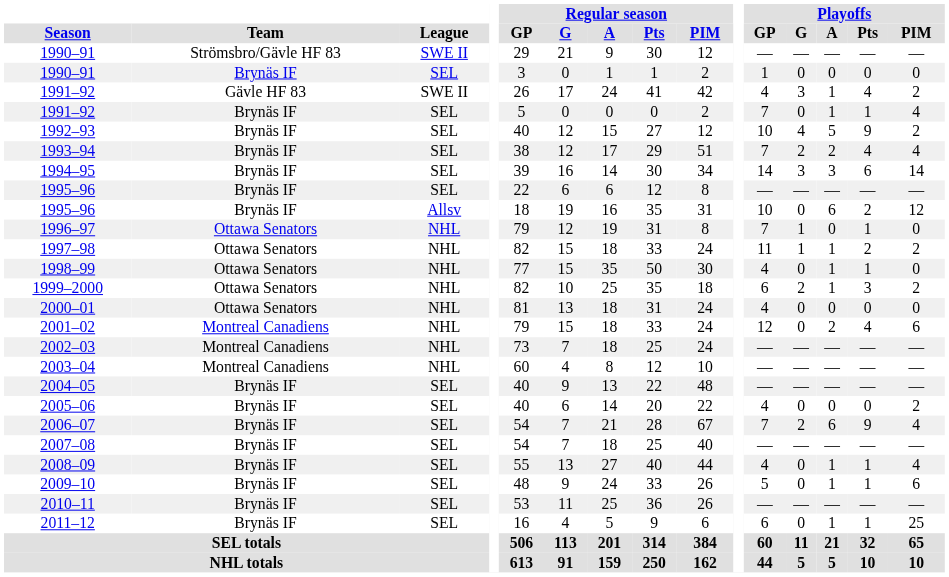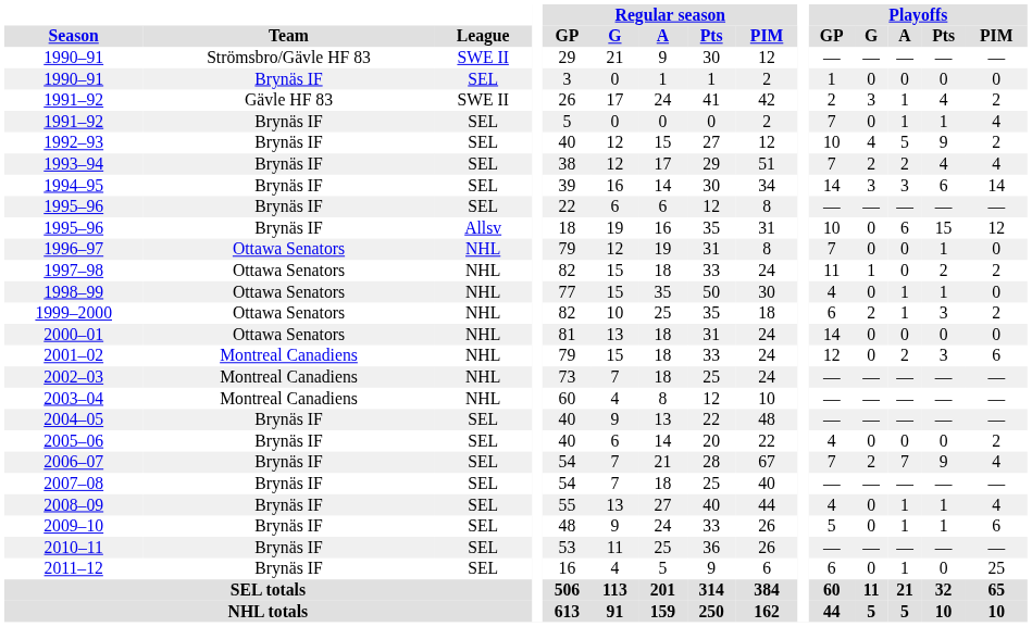1991–92 / SWE II | Playoffs / GP: 4 -> 2
1995–96 / Allsv | Playoffs / Pts: 2 -> 15
1996–97 | Playoffs / G: 1 -> 0
1997–98 | Playoffs / A: 1 -> 0
2000–01 | Playoffs / GP: 4 -> 14
2001–02 | Playoffs / Pts: 4 -> 3
2006–07 | Playoffs / A: 6 -> 7
2011–12 | Playoffs / Pts: 1 -> 0
